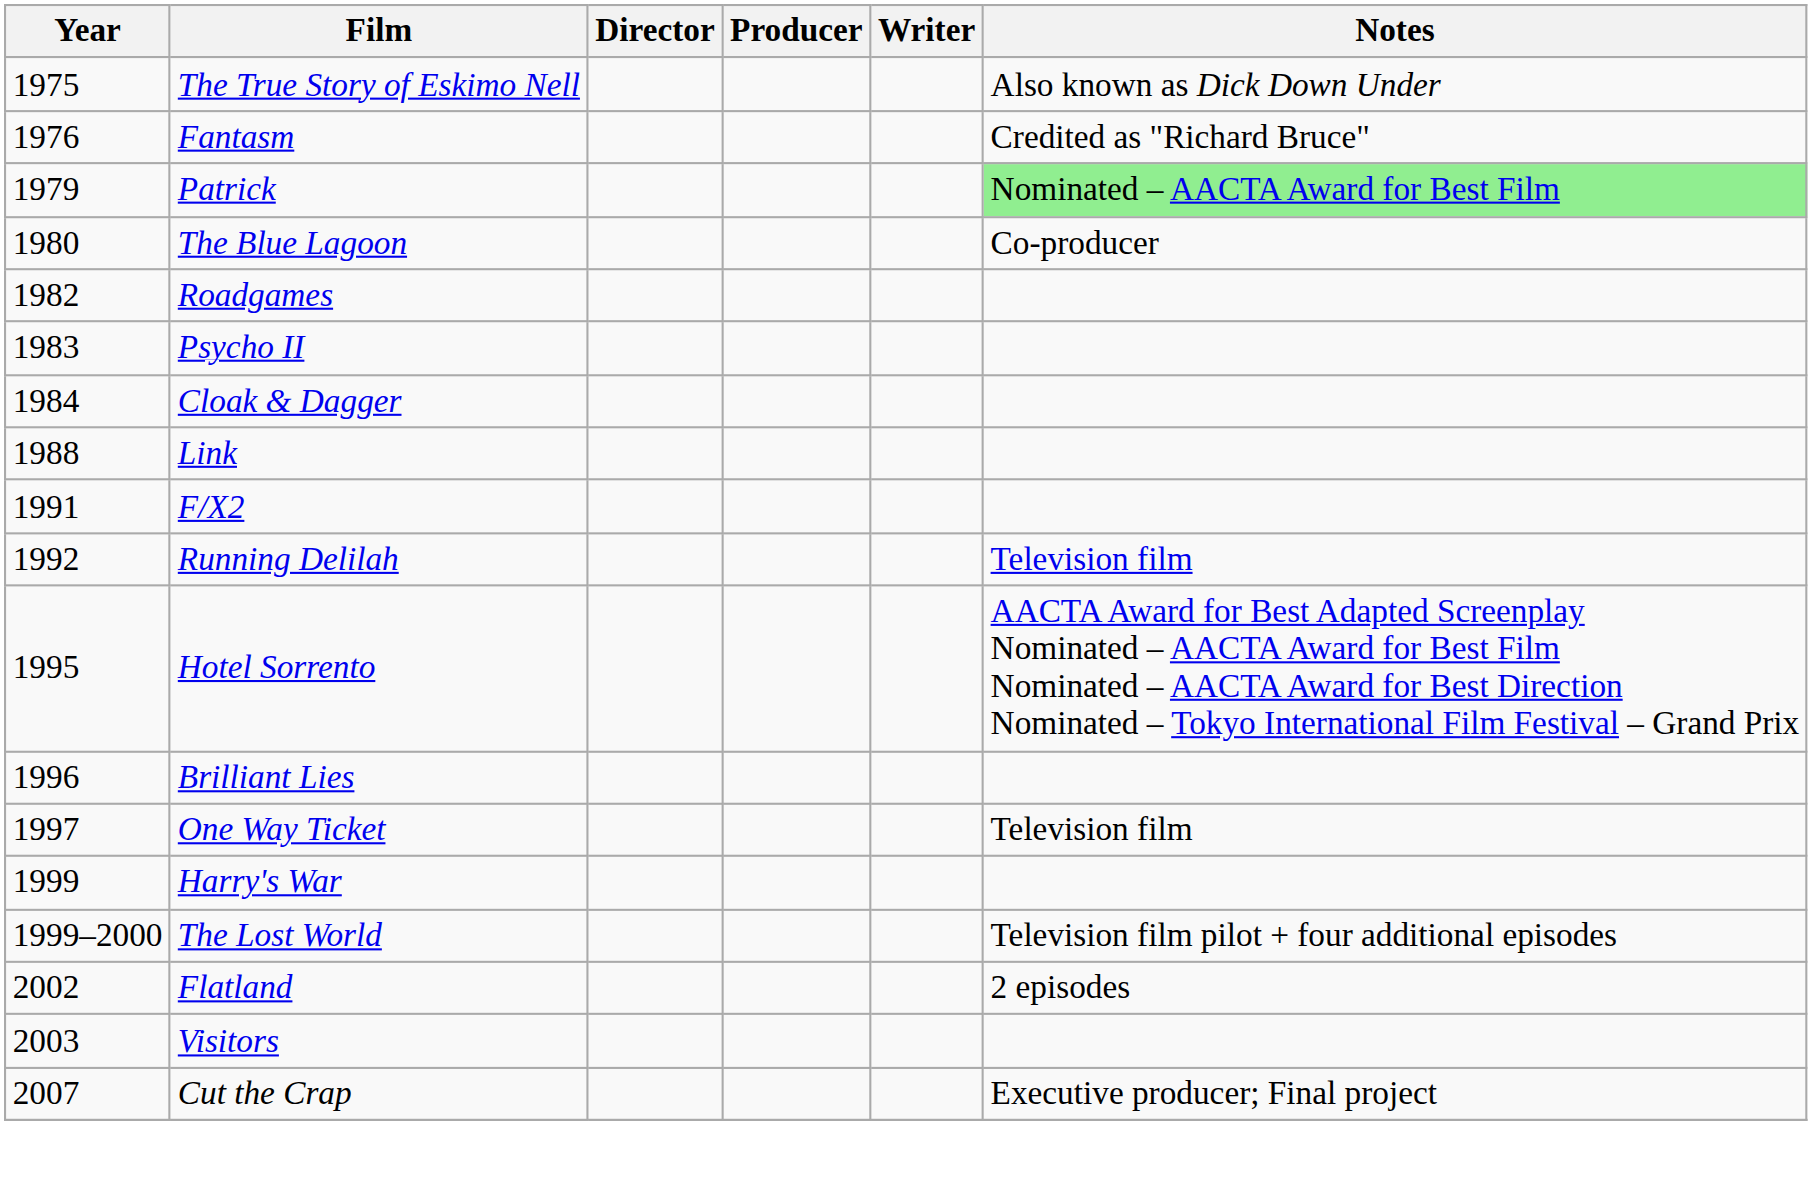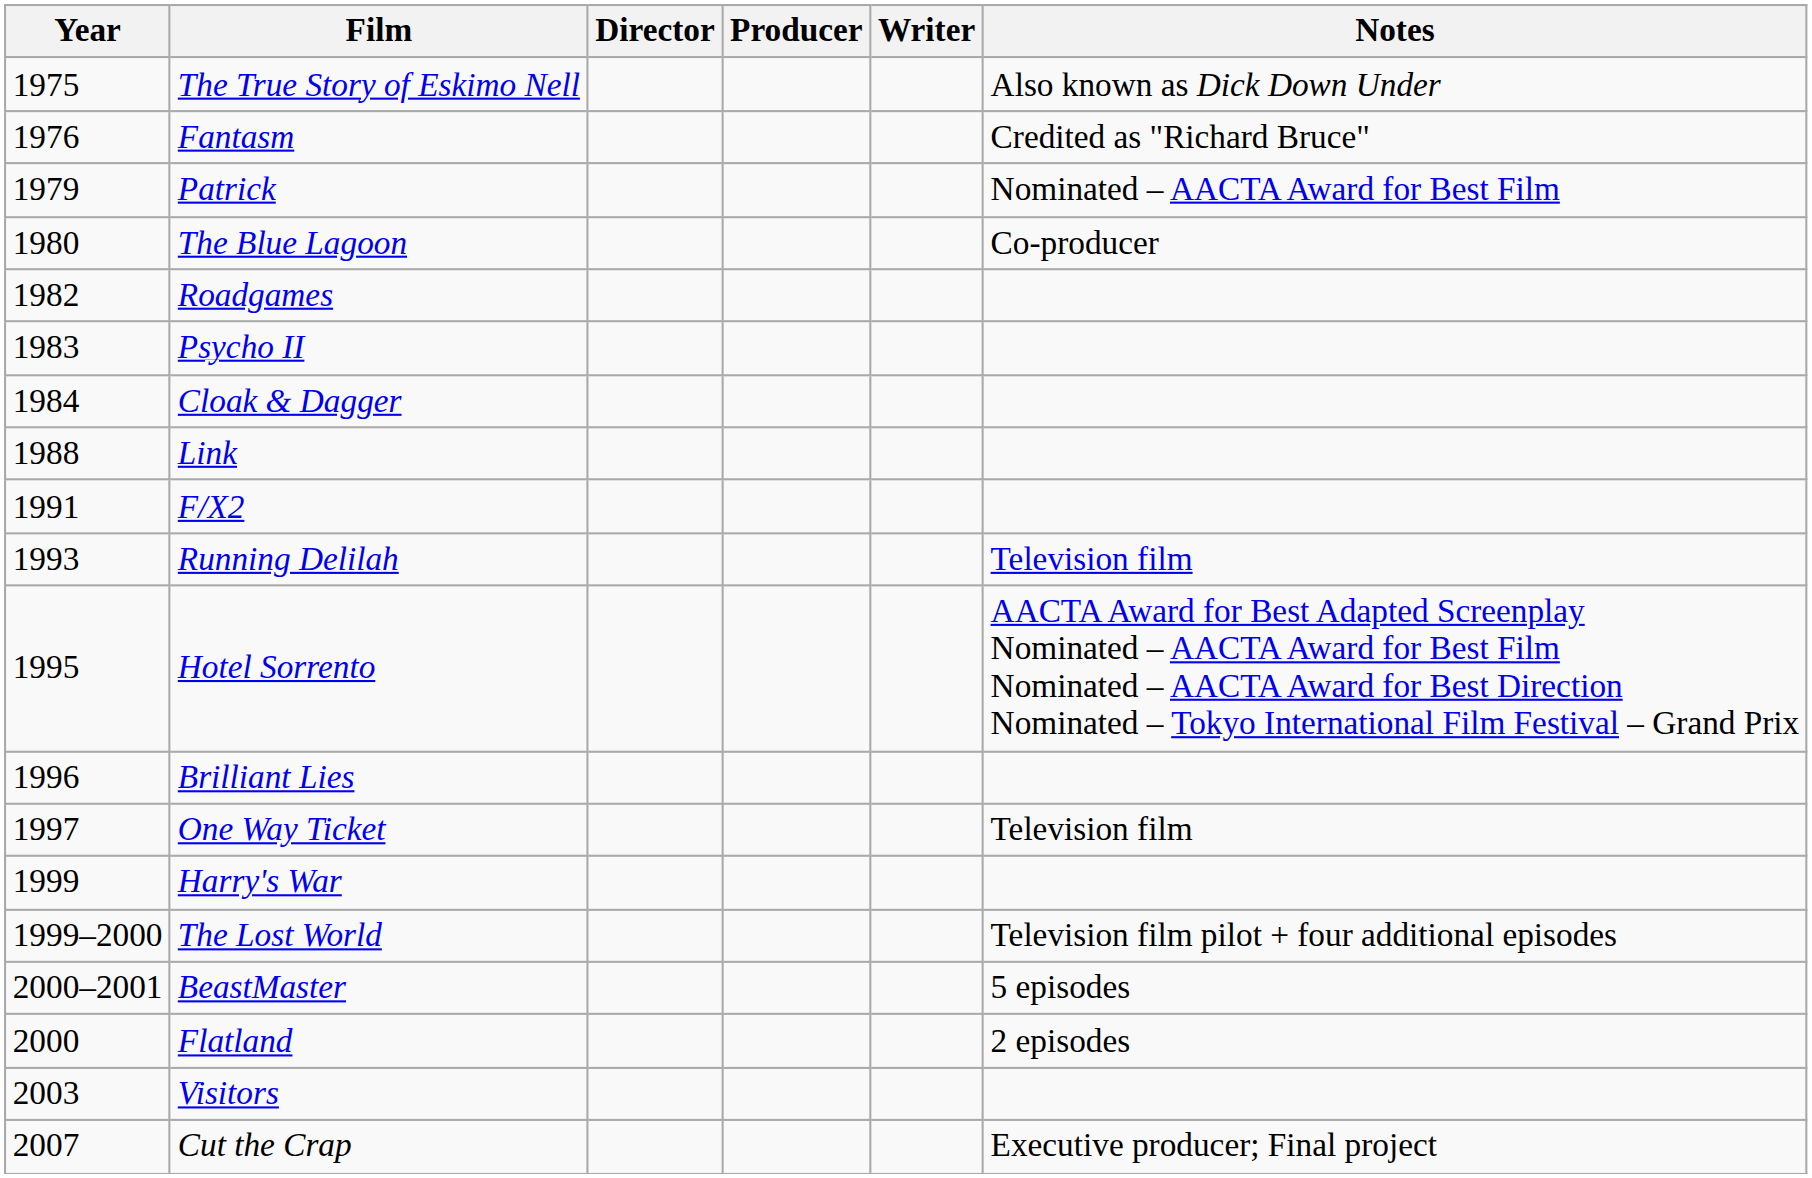Patrick | Notes: lightgreen background -> no background
Running Delilah | Year: 1992 -> 1993
+ row: 2000–2001 | BeastMaster | 5 episodes
Flatland | Year: 2002 -> 2000
